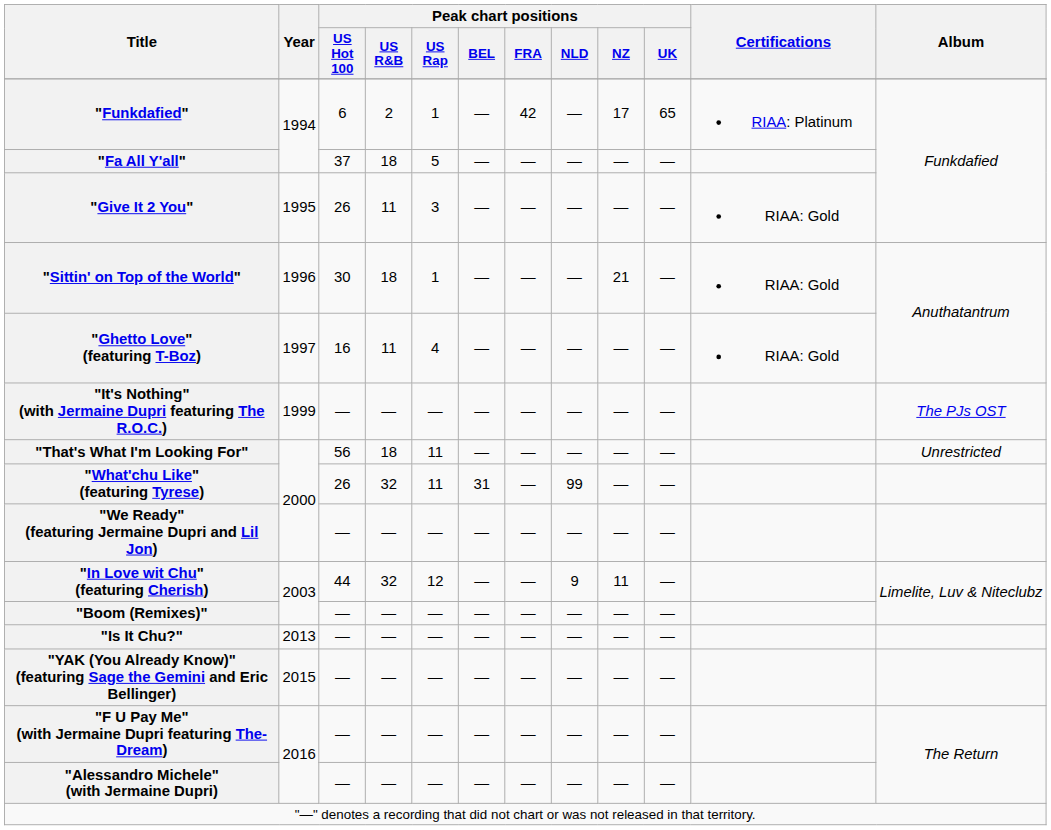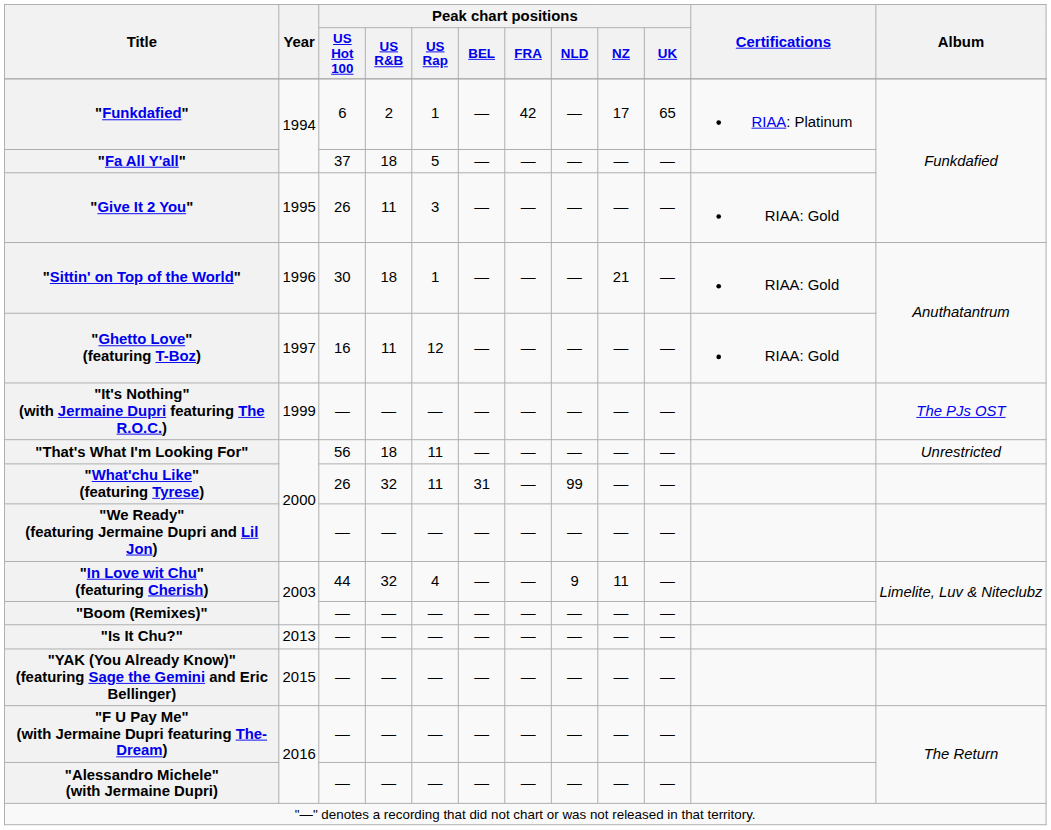"Ghetto Love" (featuring T-Boz) | Peak chart positions / US Rap: 4 -> 12
"In Love wit Chu" (featuring Cherish) | Peak chart positions / US Rap: 12 -> 4
